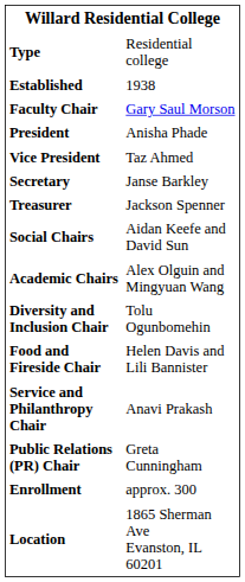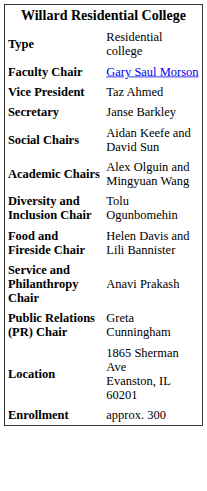- row: Established | 1938
- row: President | Anisha Phade
- row: Treasurer | Jackson Spenner
rows swapped: Enrollment <-> Location
